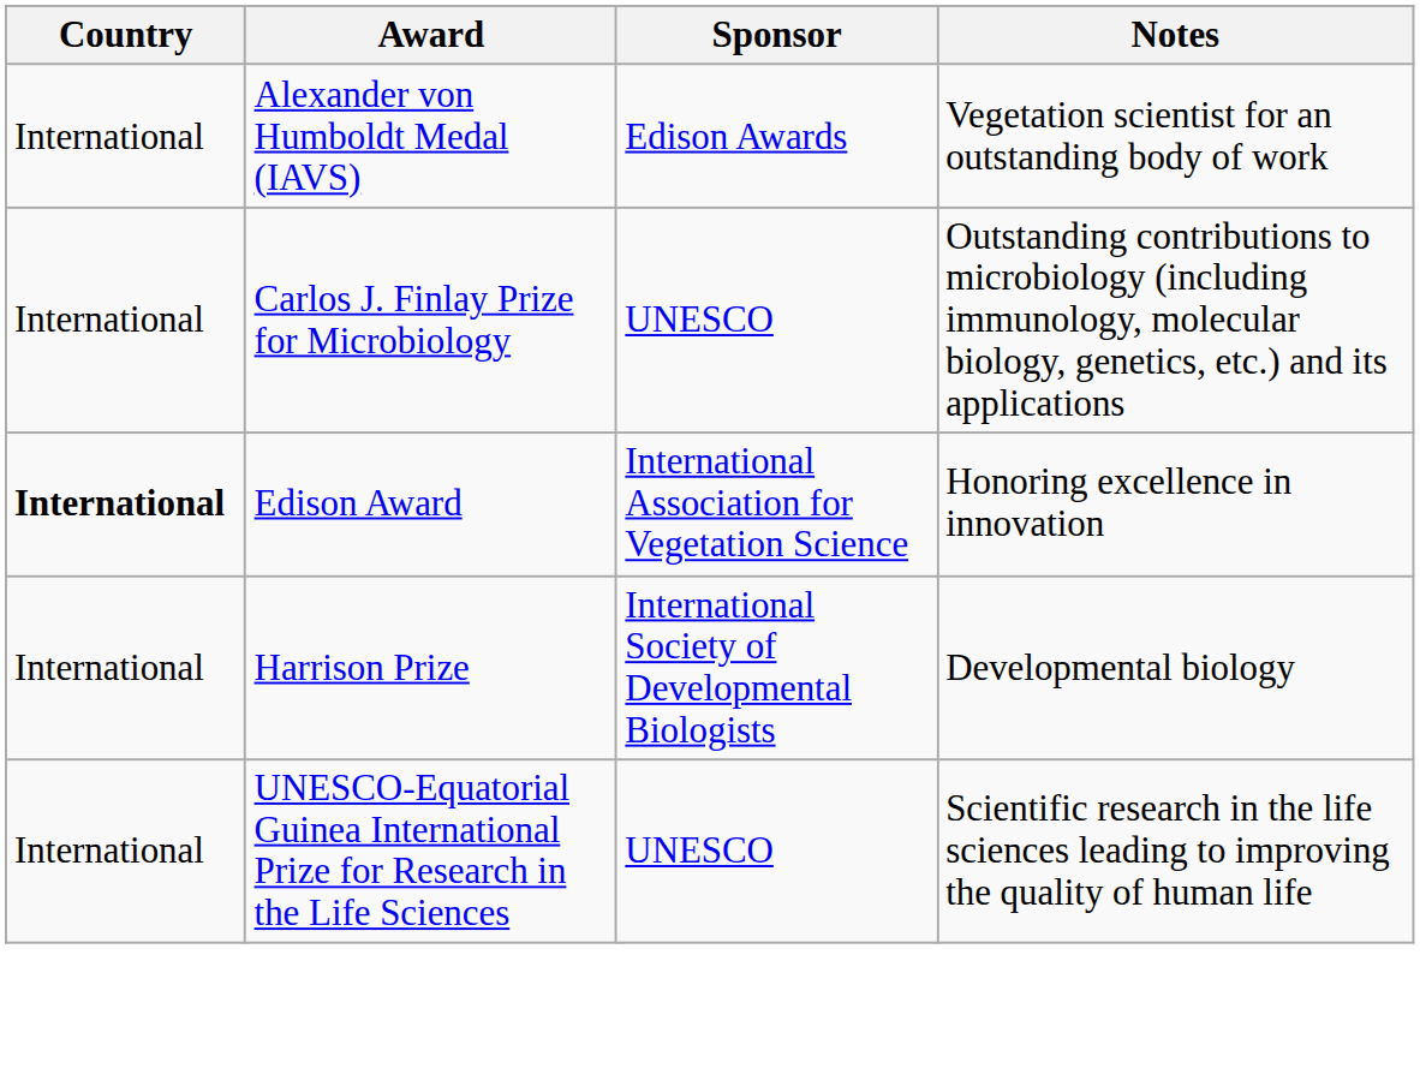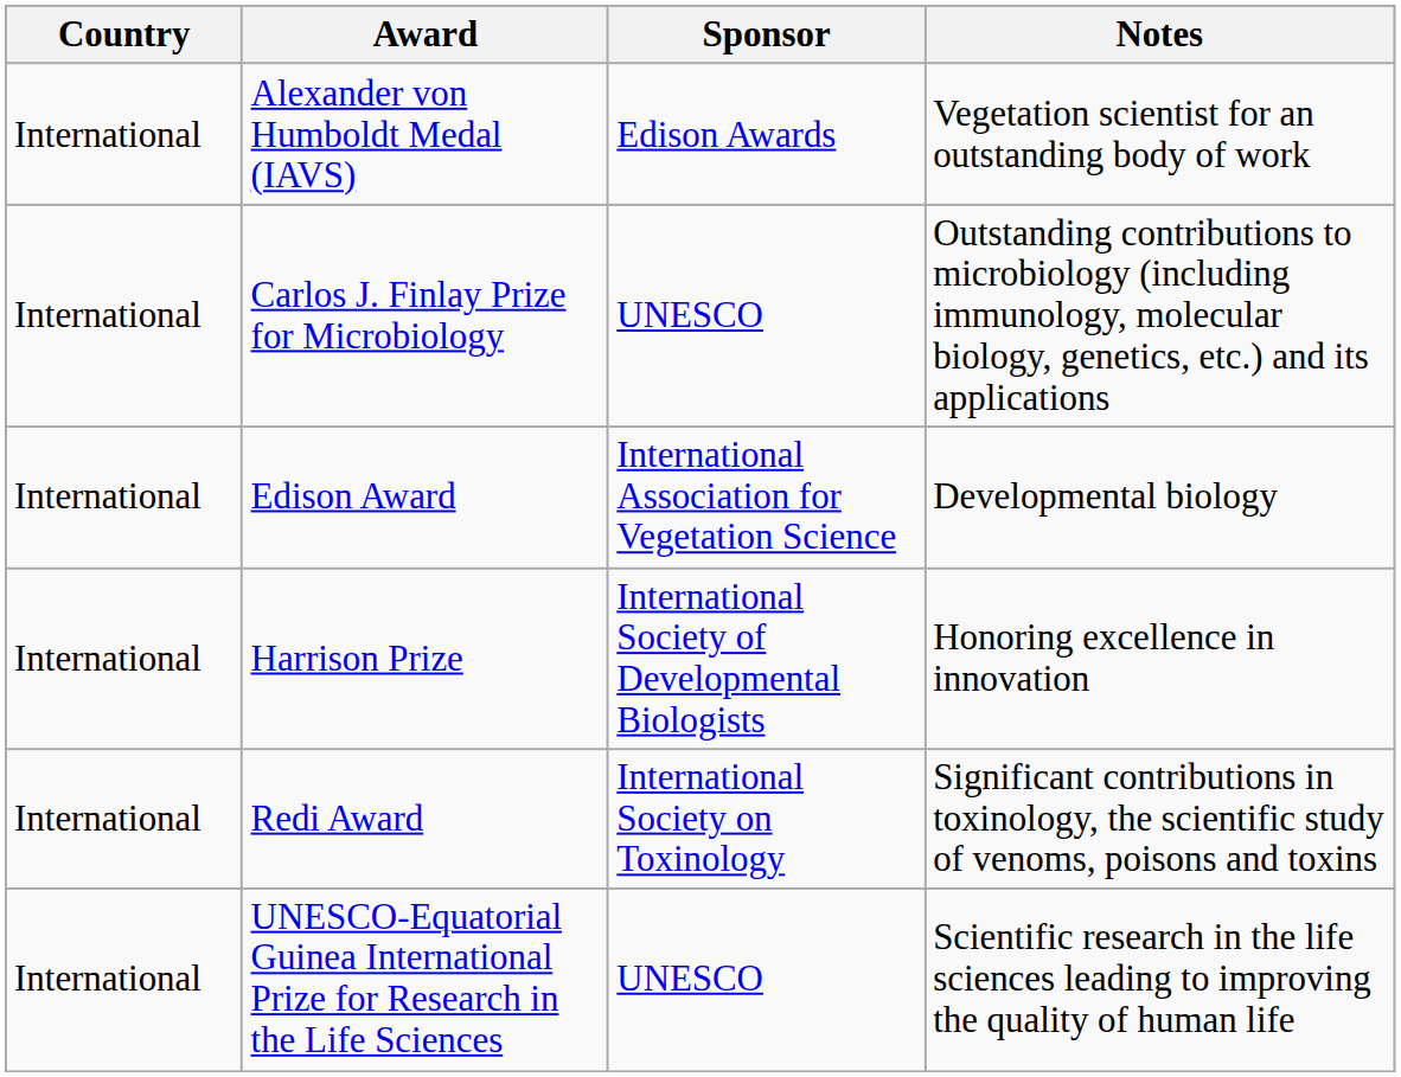Edison Award | Country: bold -> normal
Edison Award | Notes: Honoring excellence in innovation -> Developmental biology
Harrison Prize | Notes: Developmental biology -> Honoring excellence in innovation
+ row: International | Redi Award | International Society on Toxinology | Significant contributions in toxinology, the scientific study of venoms, poisons and toxins
